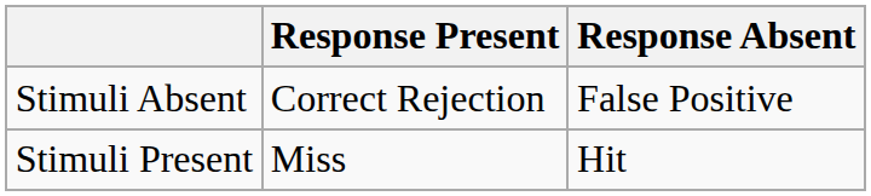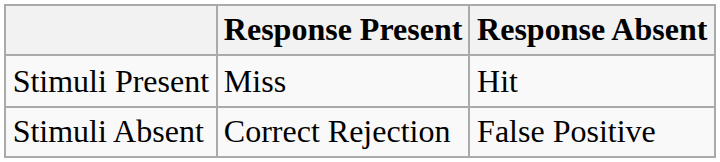rows swapped: Stimuli Present <-> Stimuli Absent
